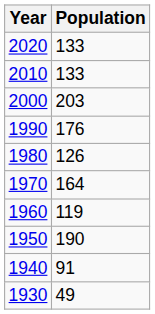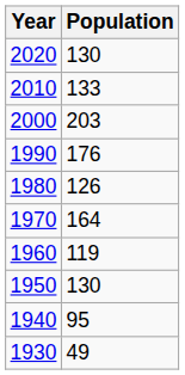2020 | Population: 133 -> 130
1950 | Population: 190 -> 130
1940 | Population: 91 -> 95
